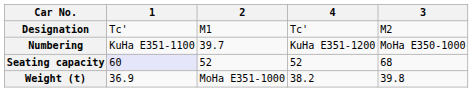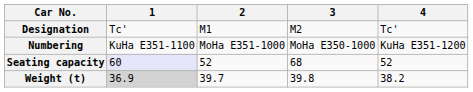columns swapped: 3 <-> 4
Numbering | 2: 39.7 -> MoHa E351-1000
Weight (t) | 1: no background -> lightgrey background
Weight (t) | 2: MoHa E351-1000 -> 39.7
